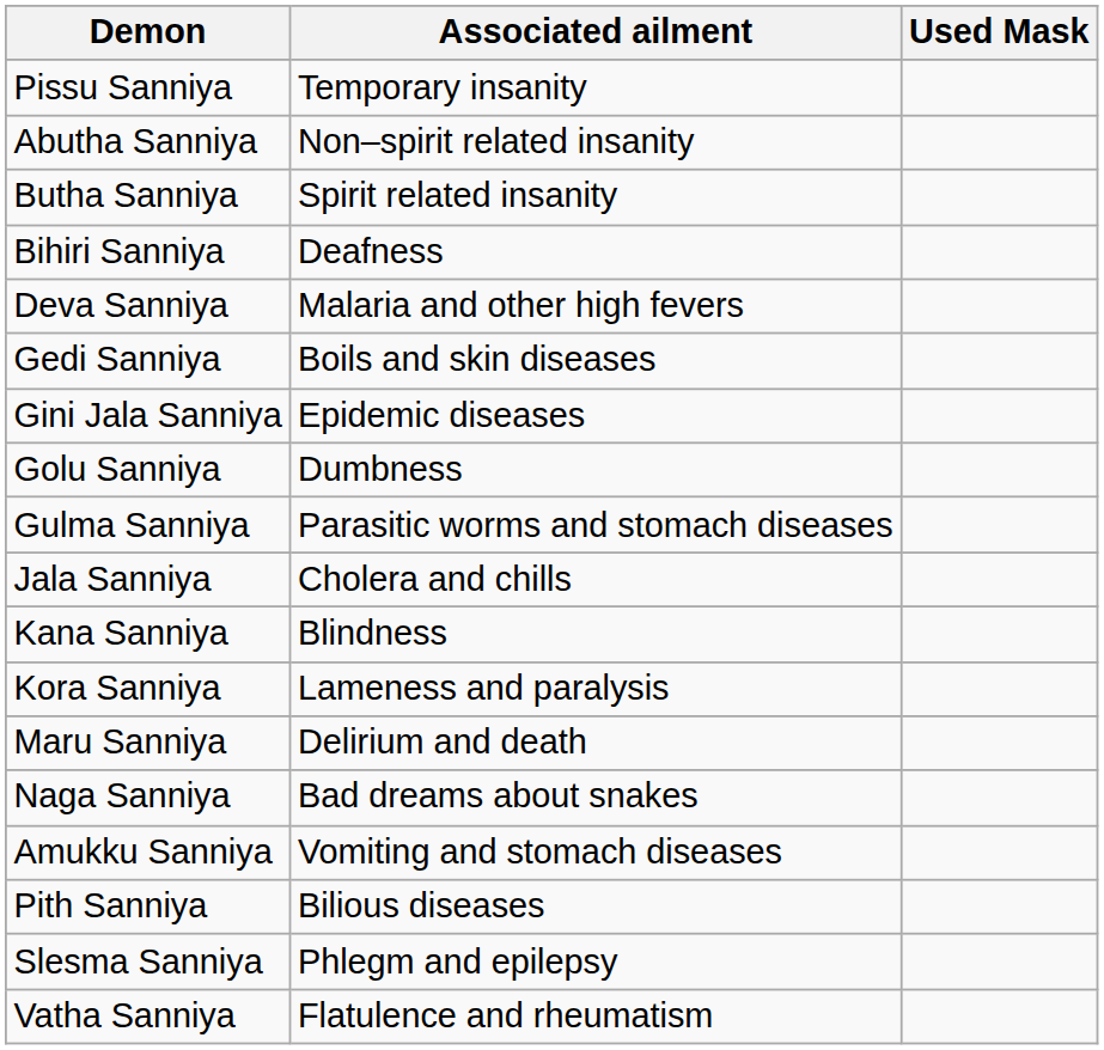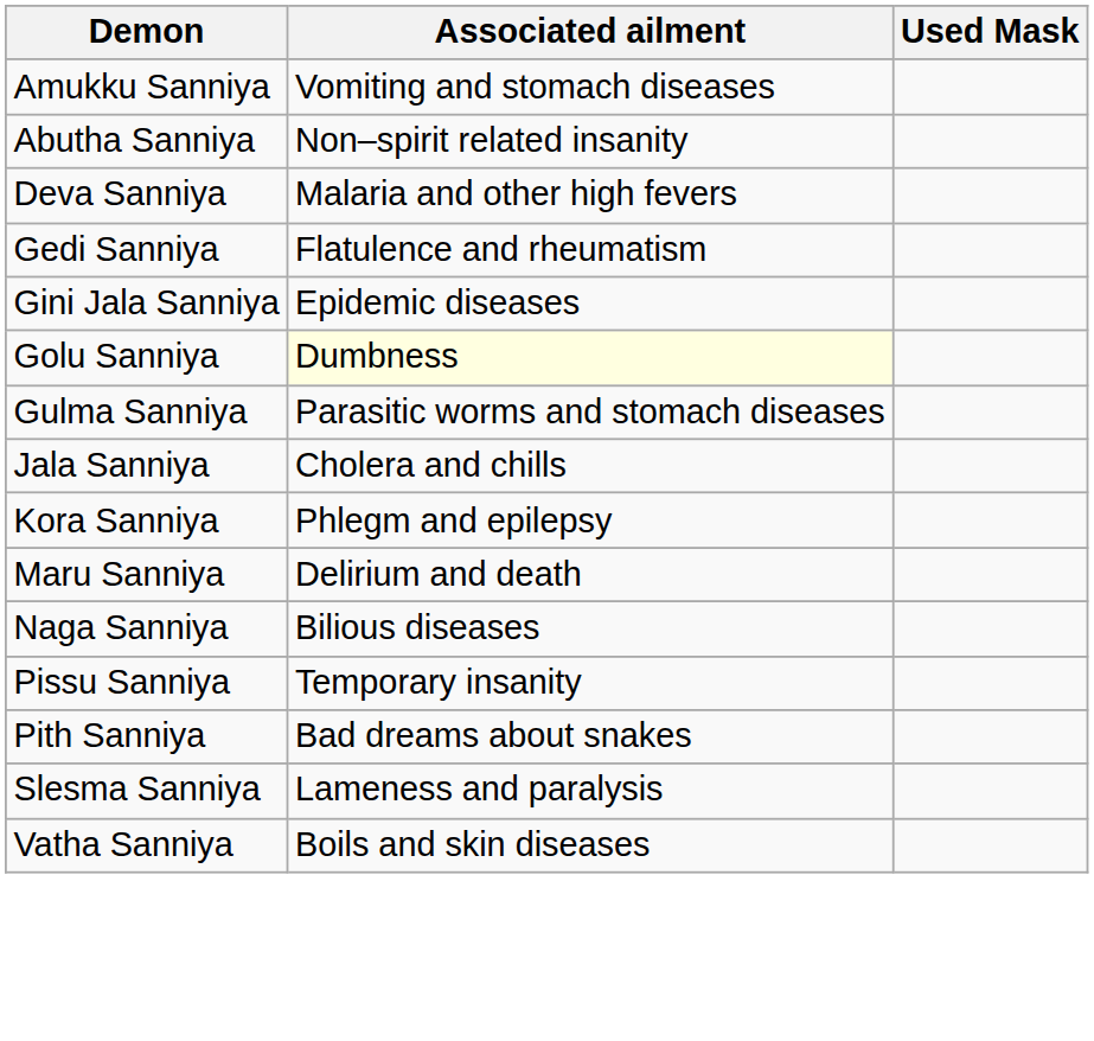rows swapped: Amukku Sanniya <-> Pissu Sanniya
- row: Butha Sanniya | Spirit related insanity
- row: Bihiri Sanniya | Deafness
Gedi Sanniya | Associated ailment: Boils and skin diseases -> Flatulence and rheumatism
Golu Sanniya | Associated ailment: no background -> lightyellow background
- row: Kana Sanniya | Blindness
Kora Sanniya | Associated ailment: Lameness and paralysis -> Phlegm and epilepsy
Naga Sanniya | Associated ailment: Bad dreams about snakes -> Bilious diseases
Pith Sanniya | Associated ailment: Bilious diseases -> Bad dreams about snakes
Slesma Sanniya | Associated ailment: Phlegm and epilepsy -> Lameness and paralysis
Vatha Sanniya | Associated ailment: Flatulence and rheumatism -> Boils and skin diseases
